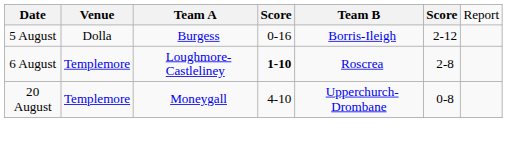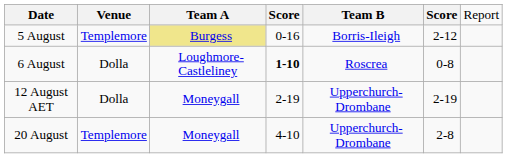5 August | column 2: Dolla -> Templemore
5 August | column 3: no background -> khaki background
6 August | column 2: Templemore -> Dolla
6 August | column 6: 2-8 -> 0-8
+ row: 12 August AET | Dolla | Moneygall | 2-19 | Upperchurch-Drombane | 2-19
20 August | column 6: 0-8 -> 2-8
